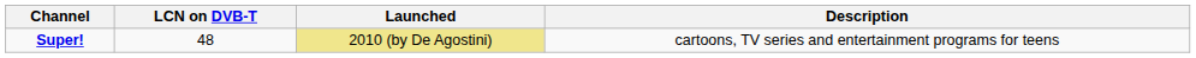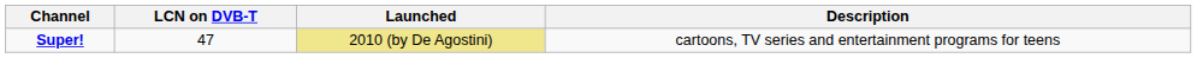Super! | LCN on DVB-T: 48 -> 47
